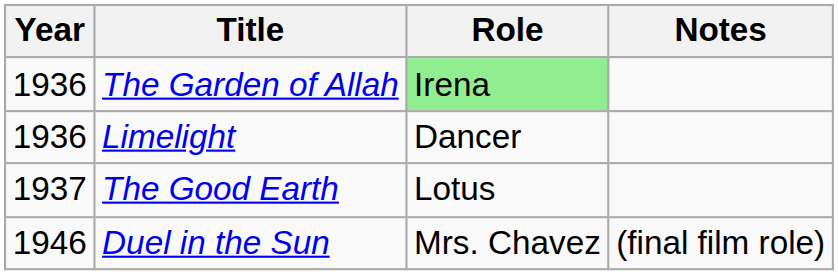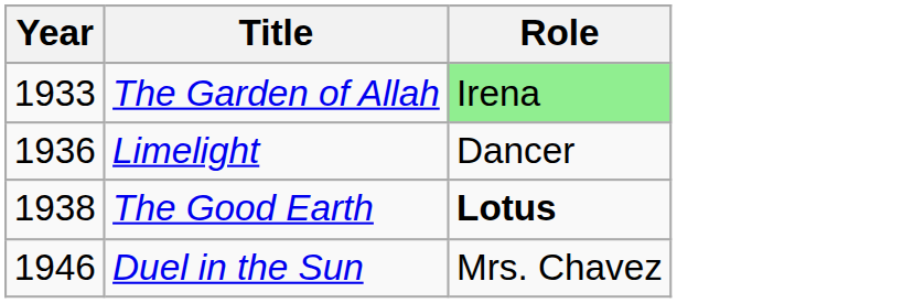- column: Notes | (final film role)
The Garden of Allah | Year: 1936 -> 1933
The Good Earth | Year: 1937 -> 1938
The Good Earth | Role: normal -> bold
